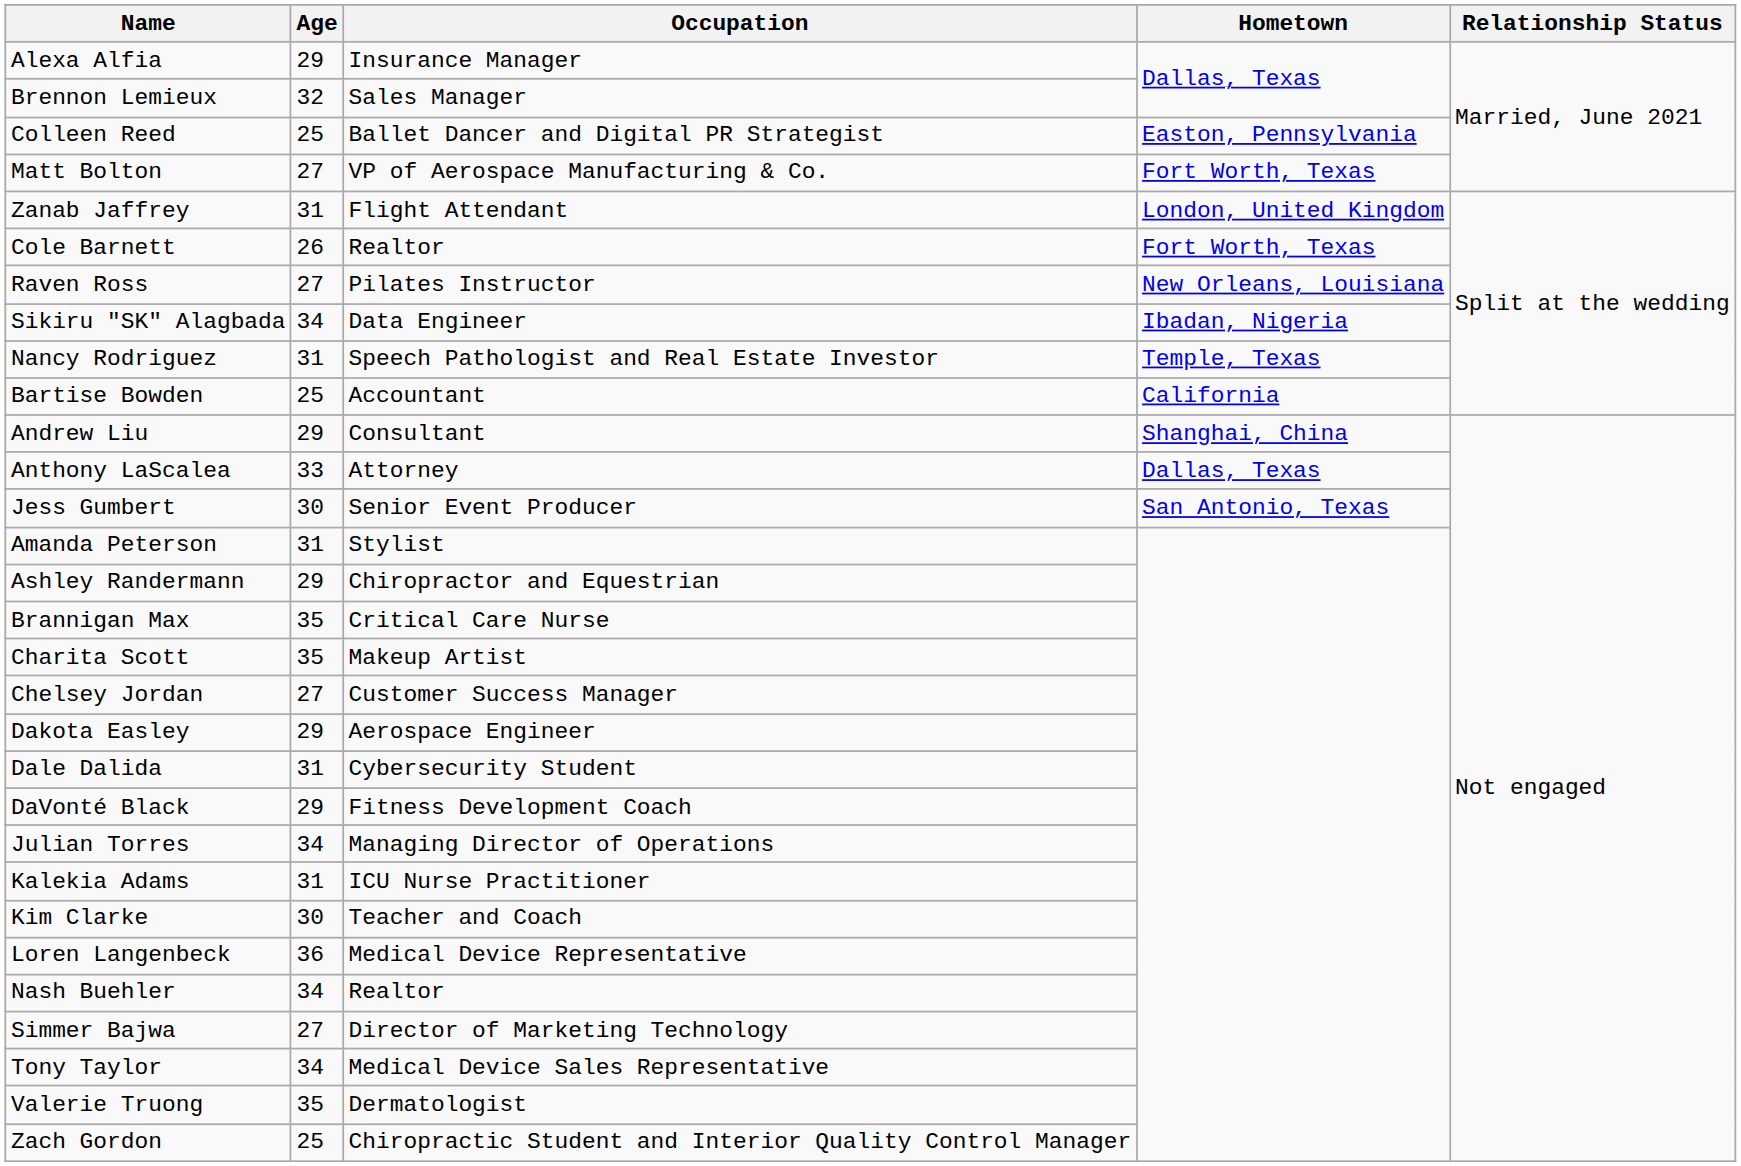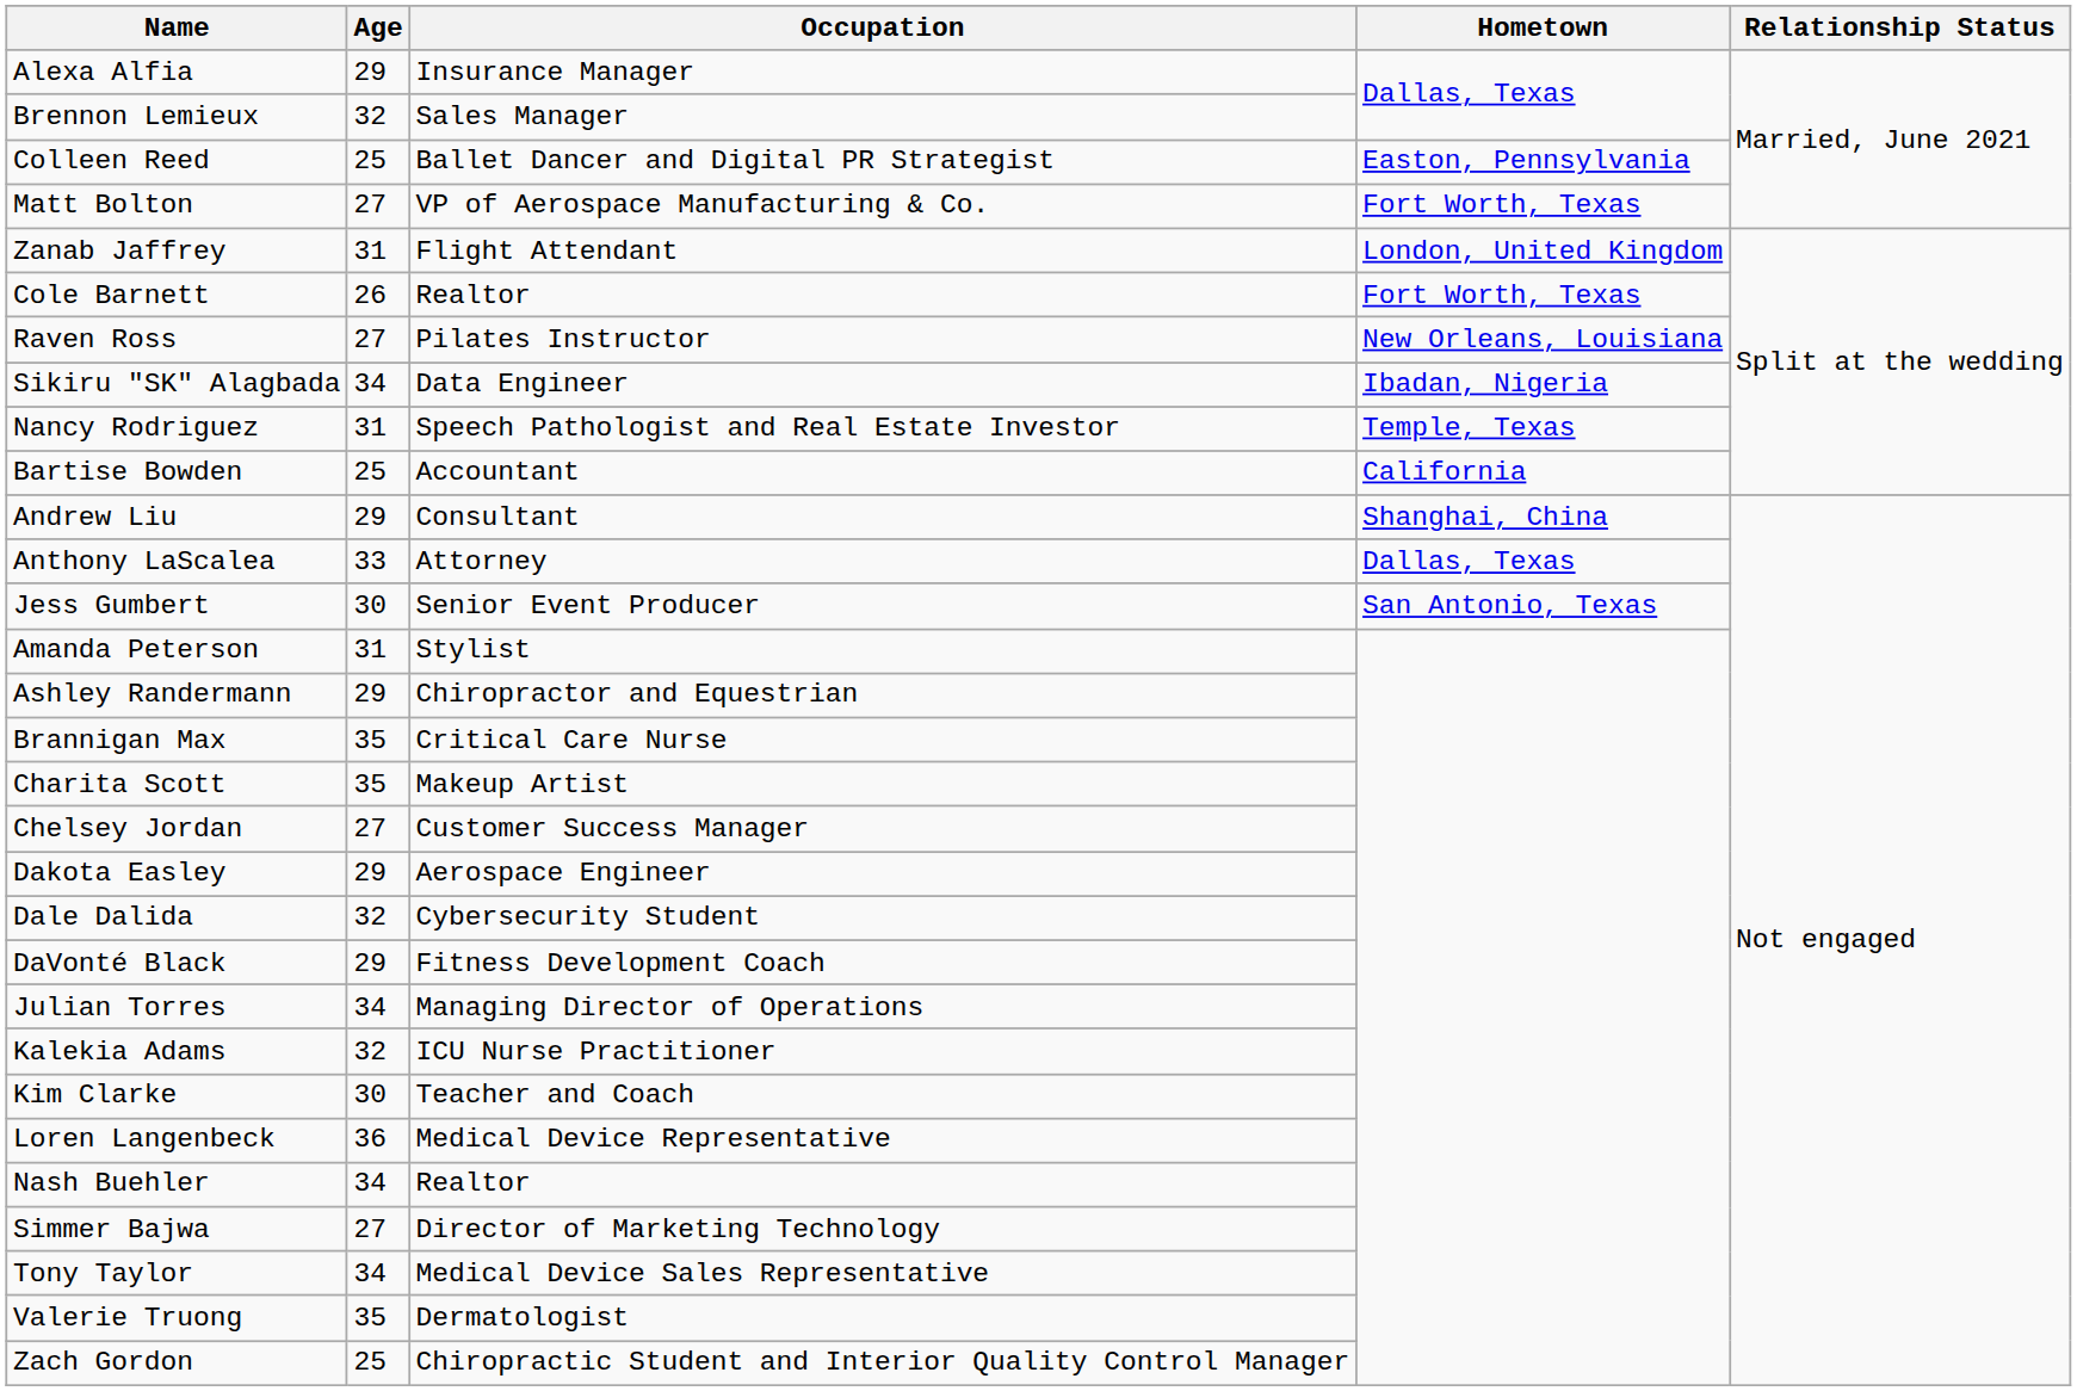Dale Dalida | Age: 31 -> 32
Kalekia Adams | Age: 31 -> 32
